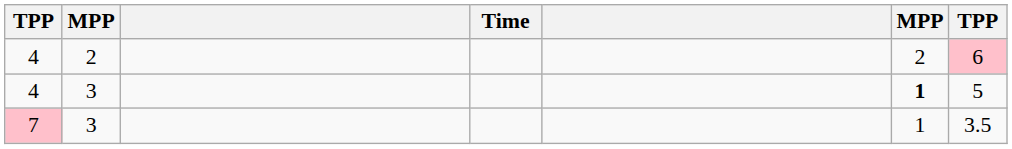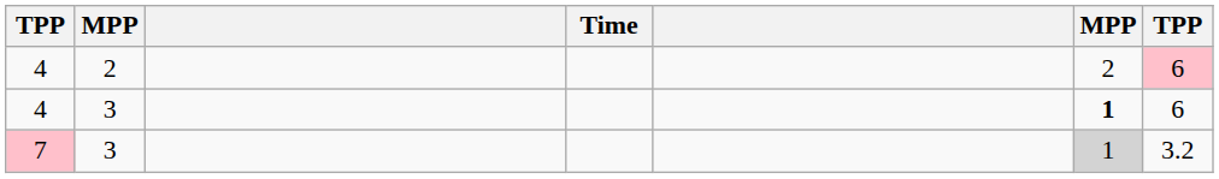4 / 3 | column 7: 5 -> 6
7 | column 6: no background -> lightgrey background
7 | column 7: 3.5 -> 3.2
